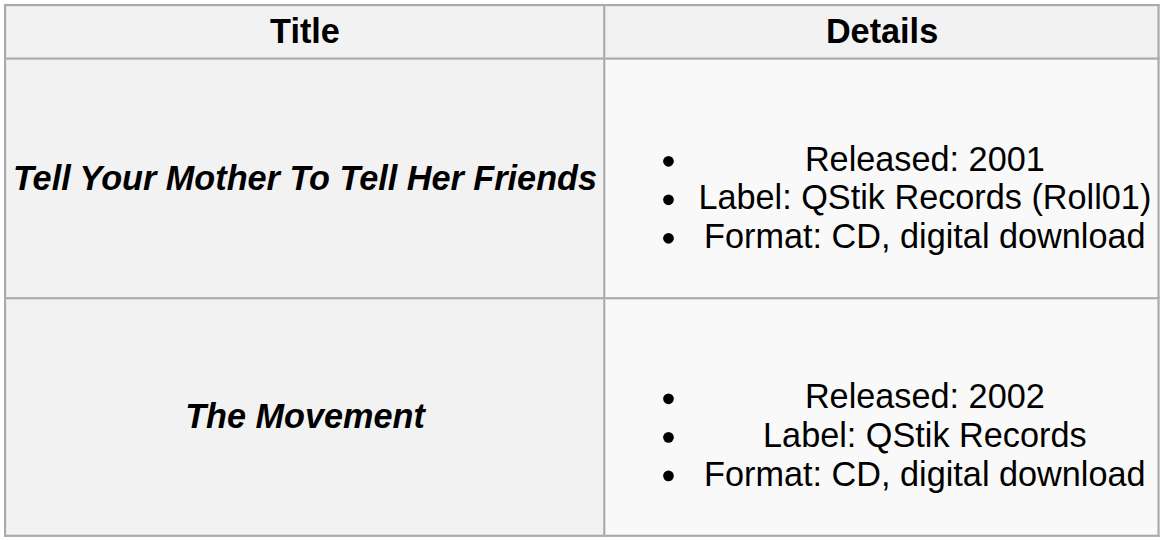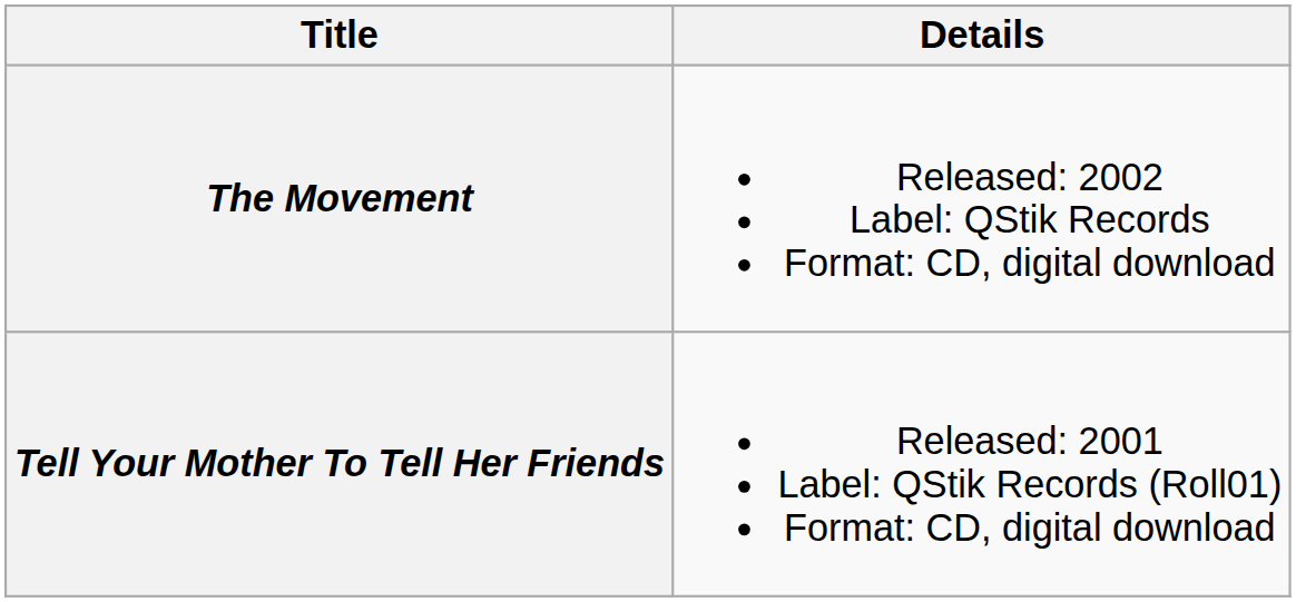rows swapped: Tell Your Mother To Tell Her Friends <-> The Movement
